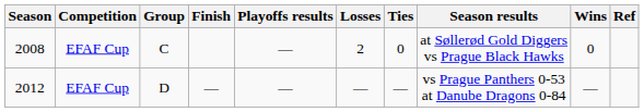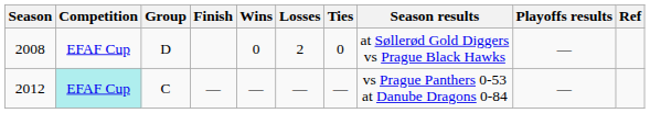columns swapped: Wins <-> Playoffs results
2008 | Group: C -> D
2012 | Competition: no background -> paleturquoise background
2012 | Group: D -> C
